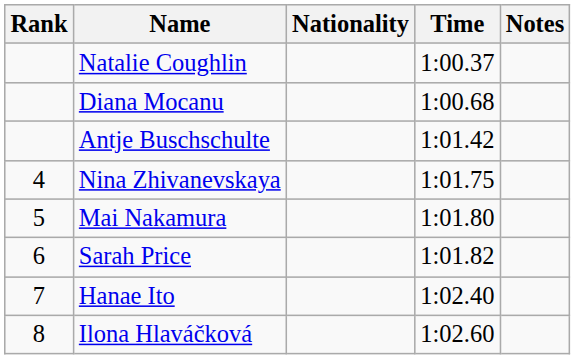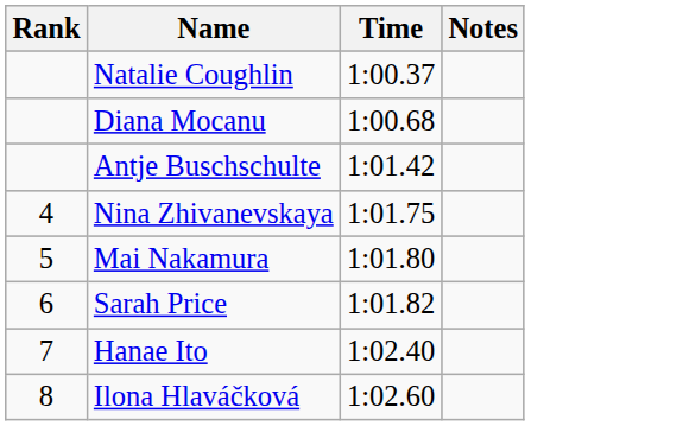- column: Nationality
